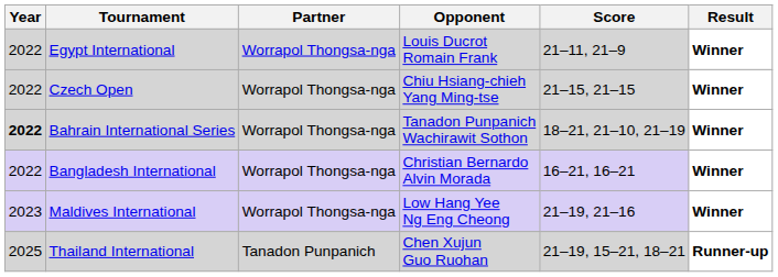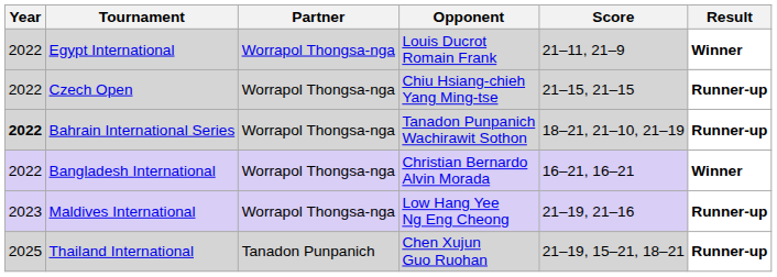Czech Open | Result: Winner -> Runner-up
Bahrain International Series | Result: Winner -> Runner-up
Maldives International | Result: Winner -> Runner-up
